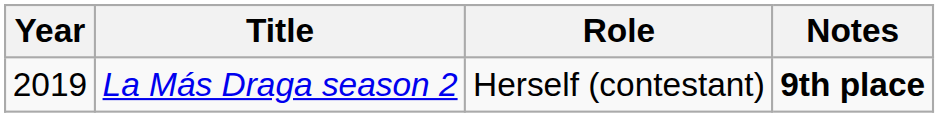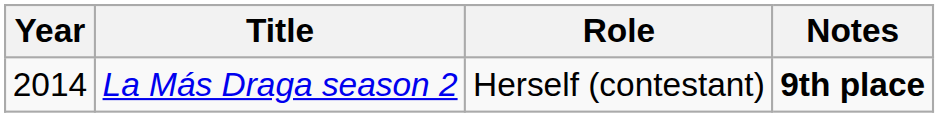La Más Draga season 2 | Year: 2019 -> 2014
